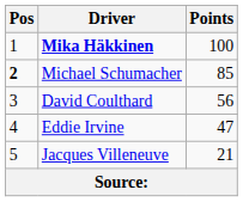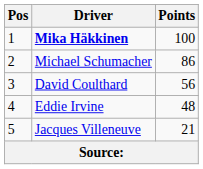Michael Schumacher | Pos: bold -> normal
Michael Schumacher | Points: 85 -> 86
Eddie Irvine | Points: 47 -> 48
